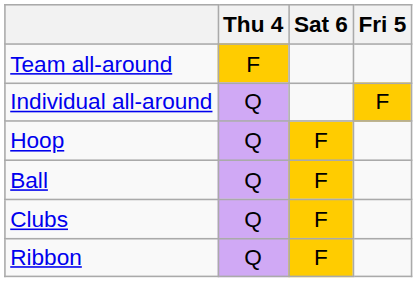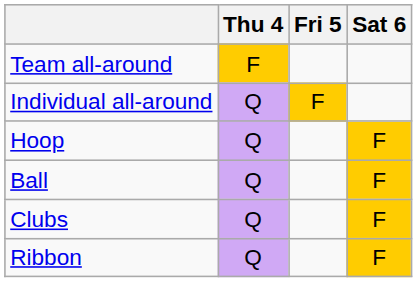columns swapped: Fri 5 <-> Sat 6
